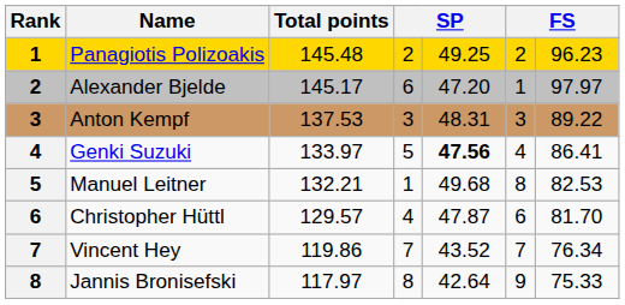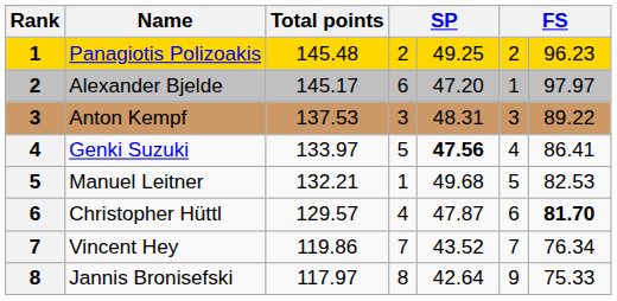Manuel Leitner | column 6: 8 -> 5
Christopher Hüttl | column 7: normal -> bold
